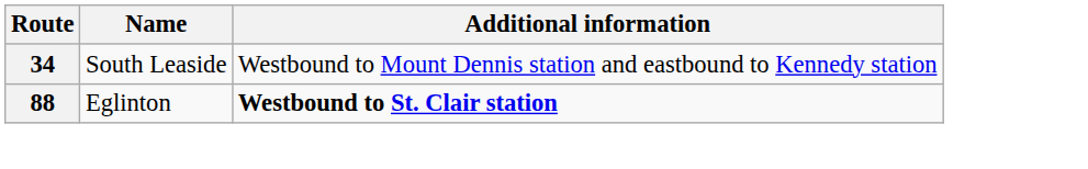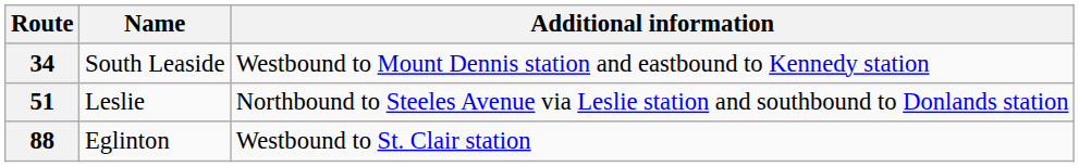+ row: 51 | Leslie | Northbound to Steeles Avenue via Leslie station and southbound to Donlands station
88 | Additional information: bold -> normal
